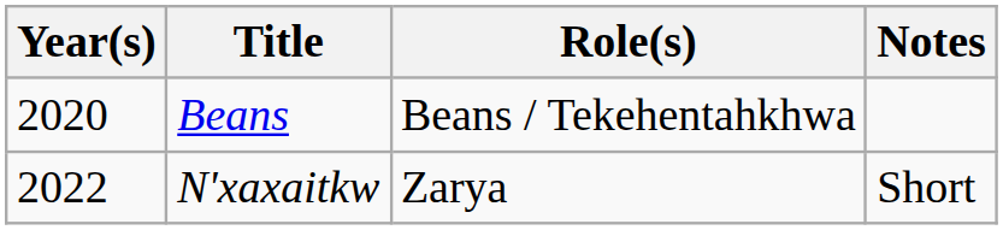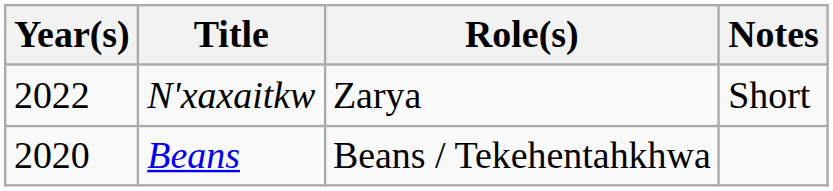rows swapped: Beans <-> N'xaxaitkw
